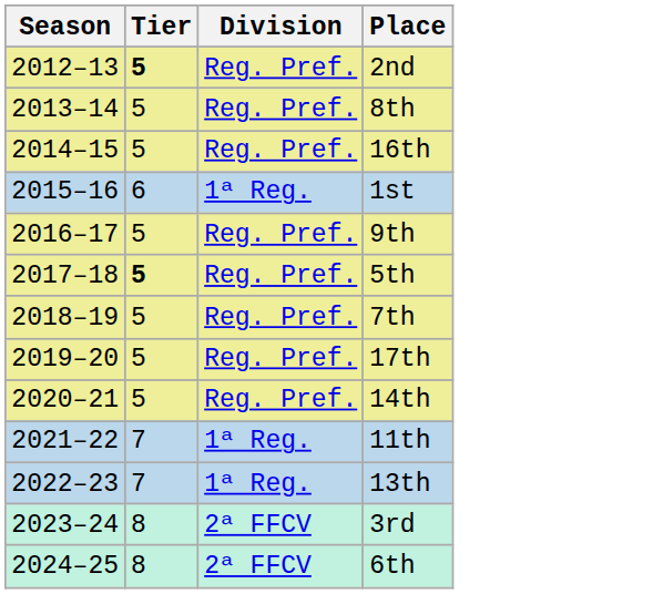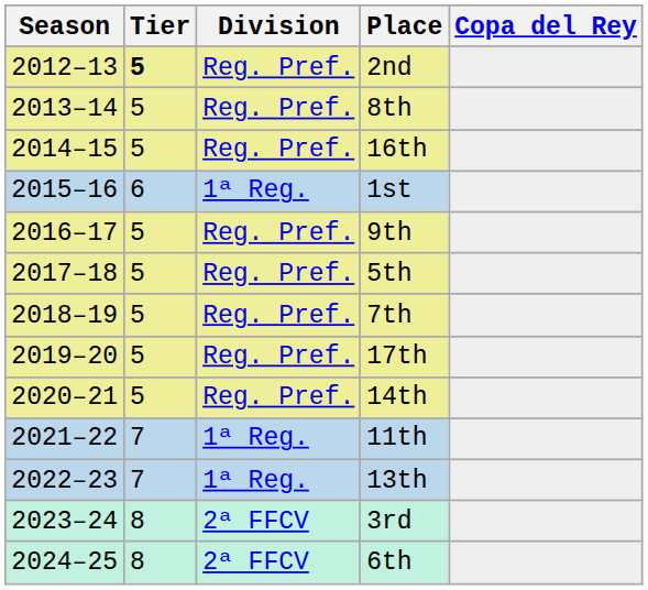+ column: Copa del Rey
5th | Tier: bold -> normal
